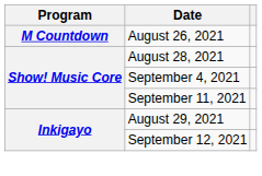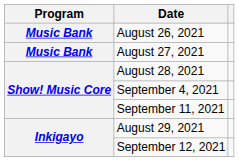August 26, 2021 | Program: M Countdown -> Music Bank
+ row: Music Bank | August 27, 2021
